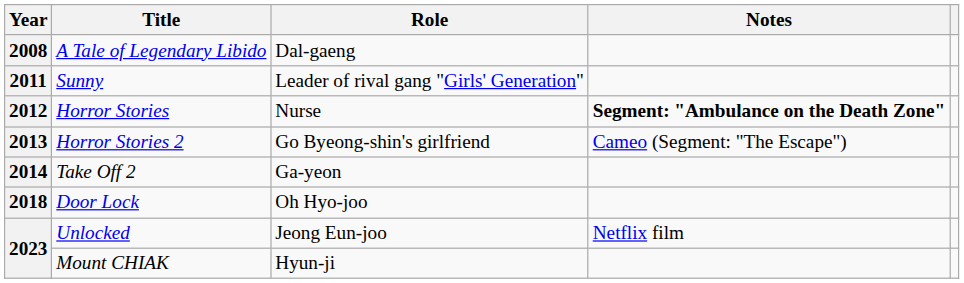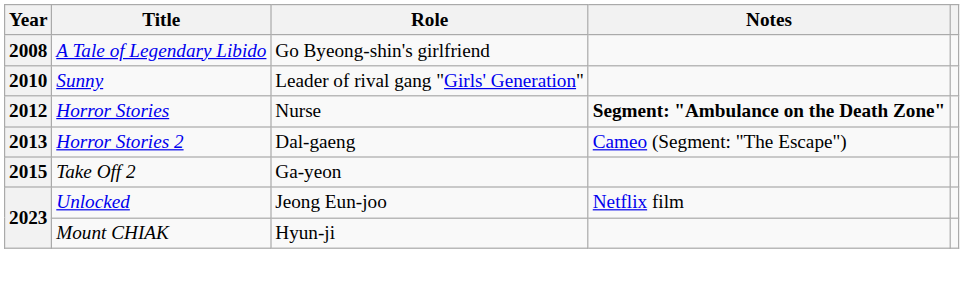A Tale of Legendary Libido | Role: Dal-gaeng -> Go Byeong-shin's girlfriend
Sunny | Year: 2011 -> 2010
Horror Stories 2 | Role: Go Byeong-shin's girlfriend -> Dal-gaeng
Take Off 2 | Year: 2014 -> 2015
- row: 2018 | Door Lock | Oh Hyo-joo
